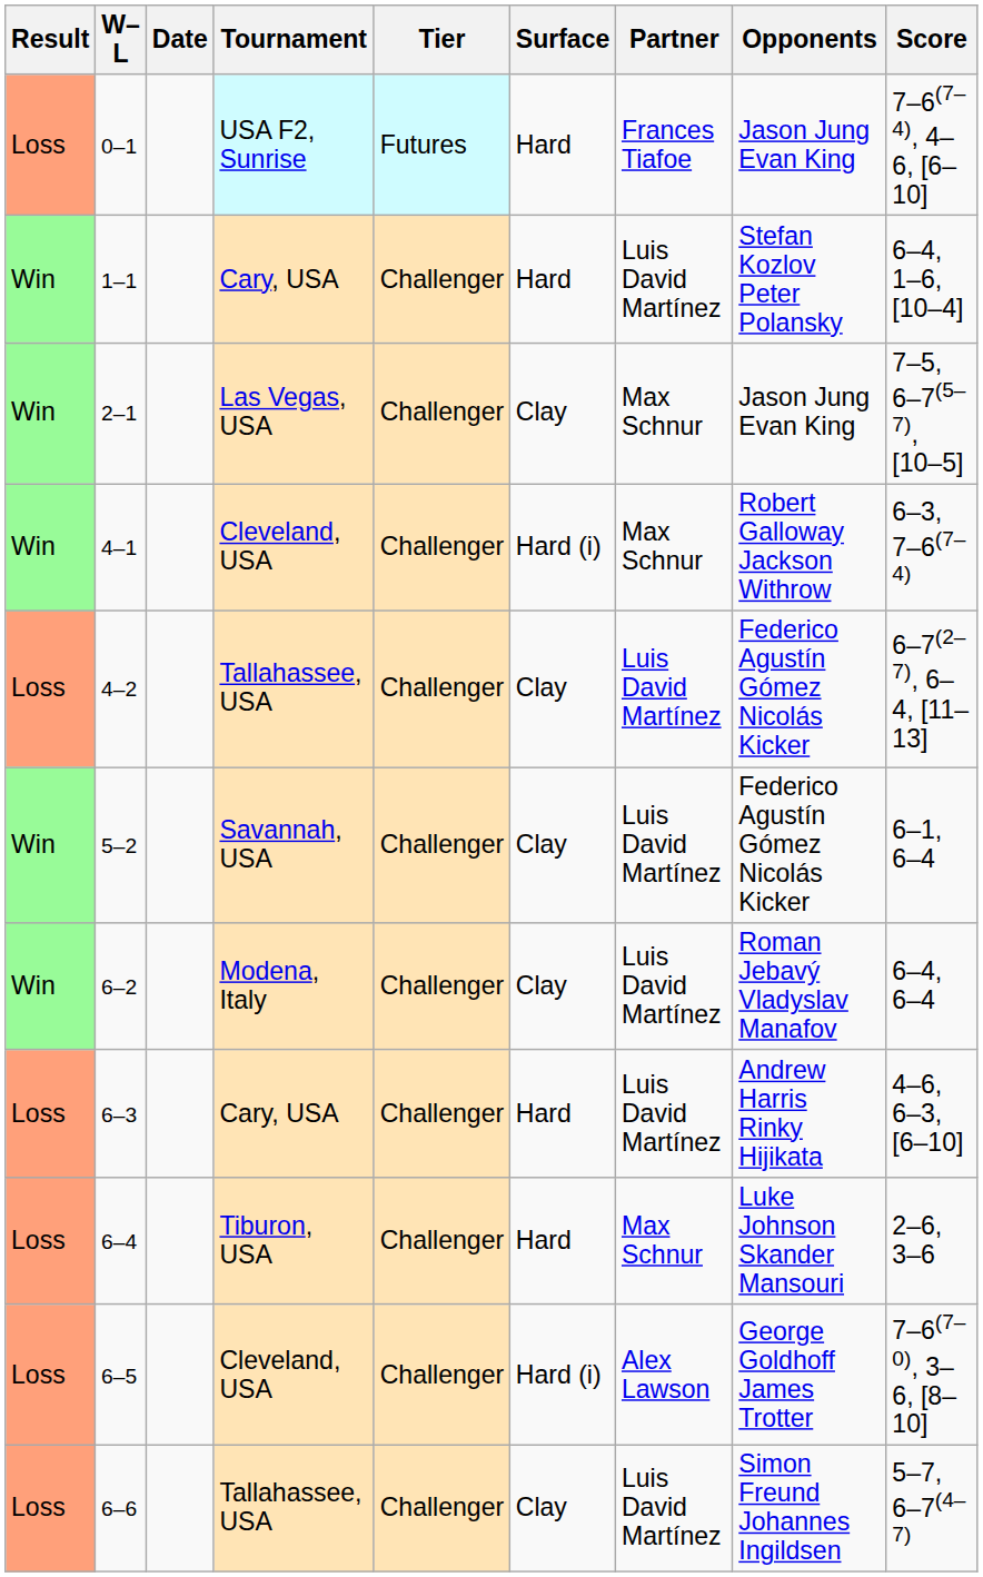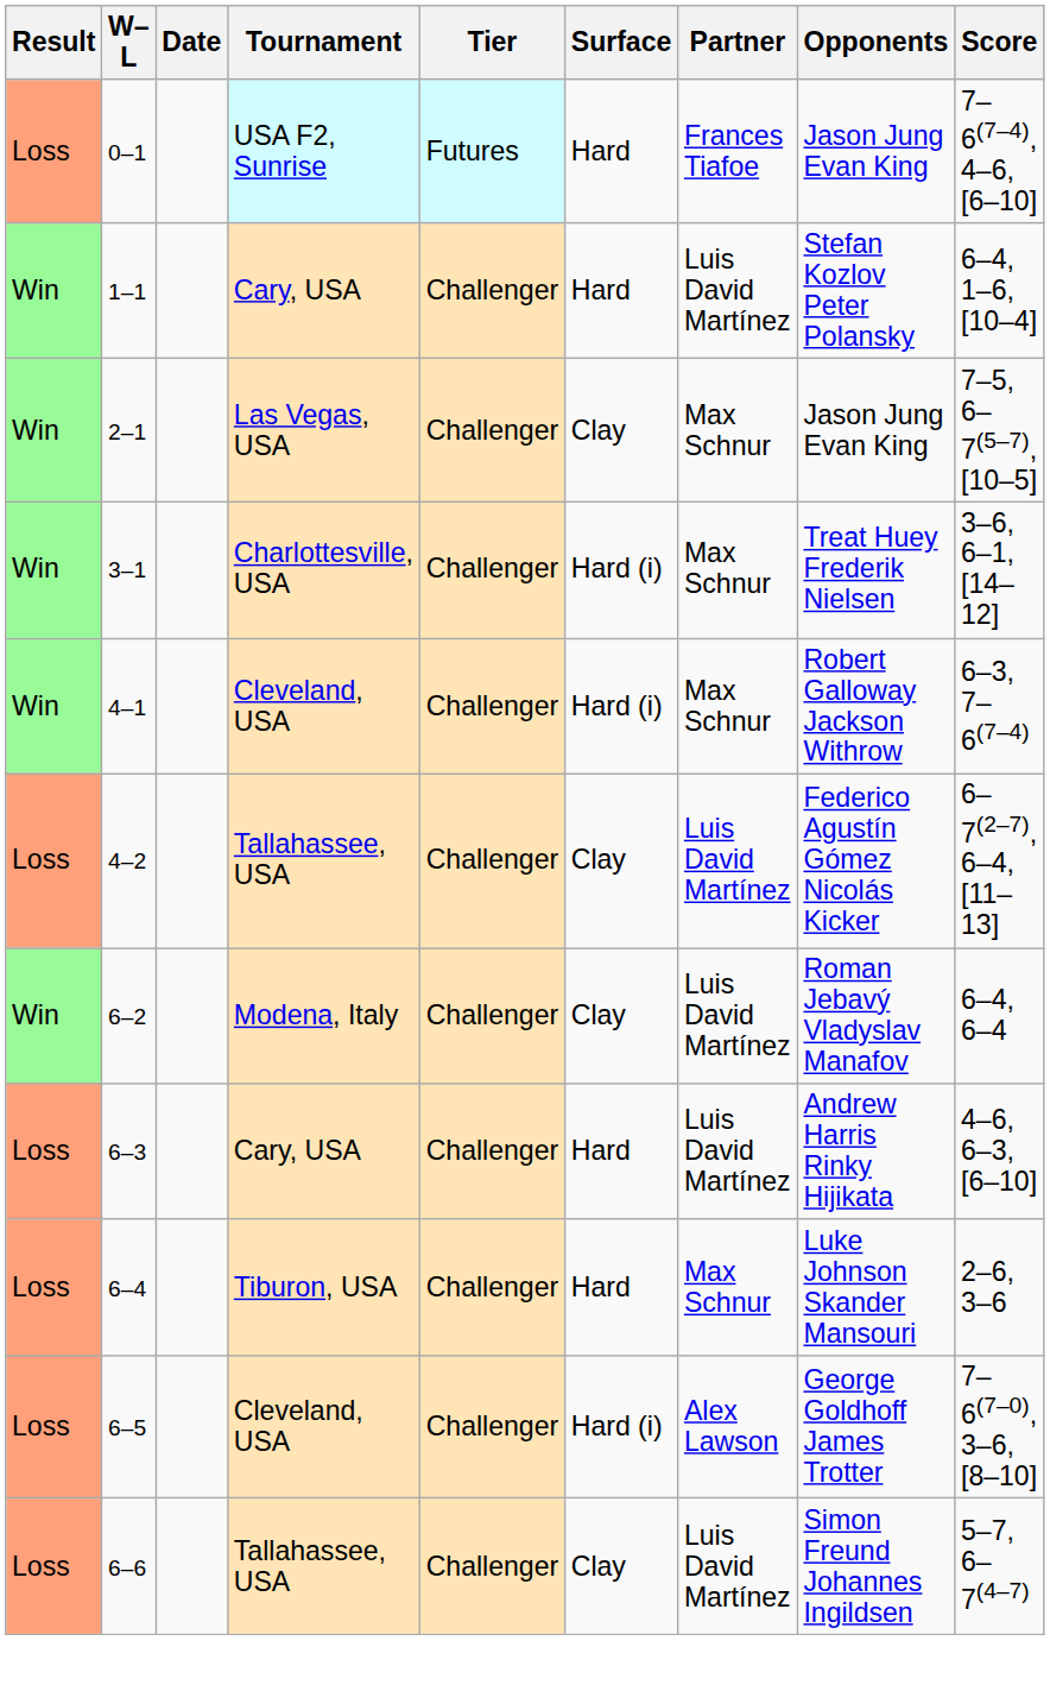+ row: Win | 3–1 | Charlottesville, USA | Challenger | Hard (i) | Max Schnur | Treat Huey Frederik Nielsen | 3–6, 6–1, [14–12]
- row: Win | 5–2 | Savannah, USA | Challenger | Clay | Luis David Martínez | Federico Agustín Gómez Nicolás Kicker | 6–1, 6–4
